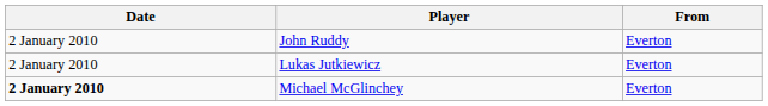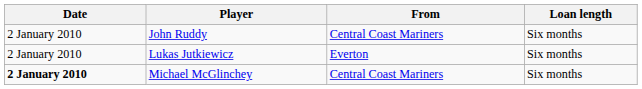+ column: Loan length | Six months | Six months | Six months
John Ruddy | From: Everton -> Central Coast Mariners
Michael McGlinchey | From: Everton -> Central Coast Mariners
